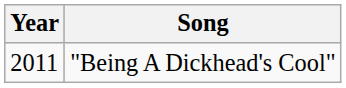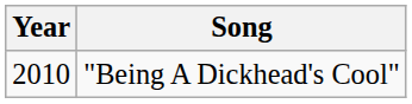"Being A Dickhead's Cool" | Year: 2011 -> 2010
